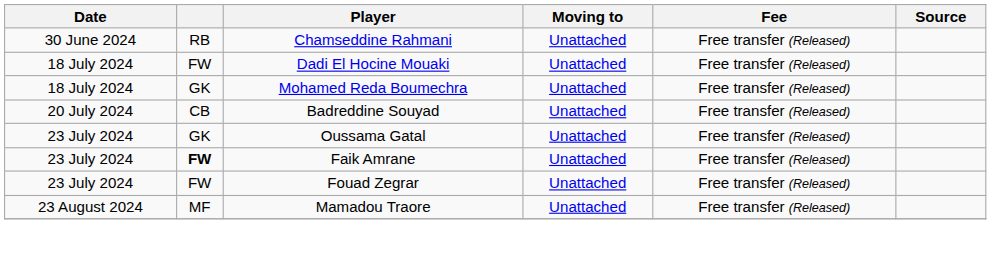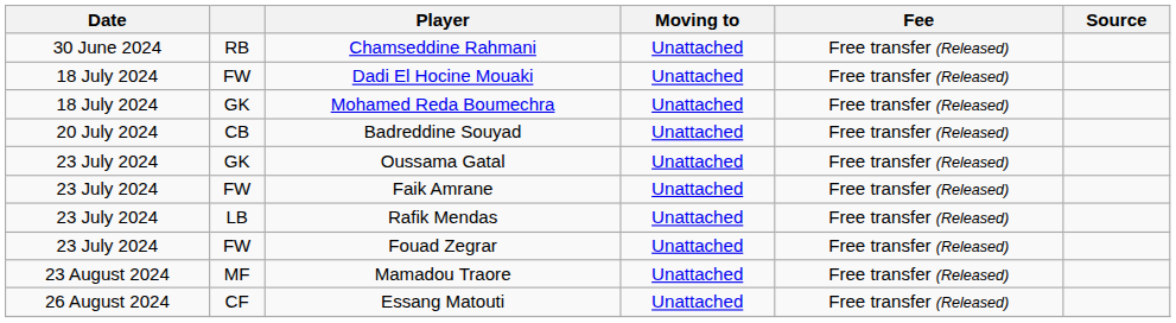Faik Amrane | column 2: bold -> normal
+ row: 23 July 2024 | LB | Rafik Mendas | Unattached | Free transfer (Released)
+ row: 26 August 2024 | CF | Essang Matouti | Unattached | Free transfer (Released)
